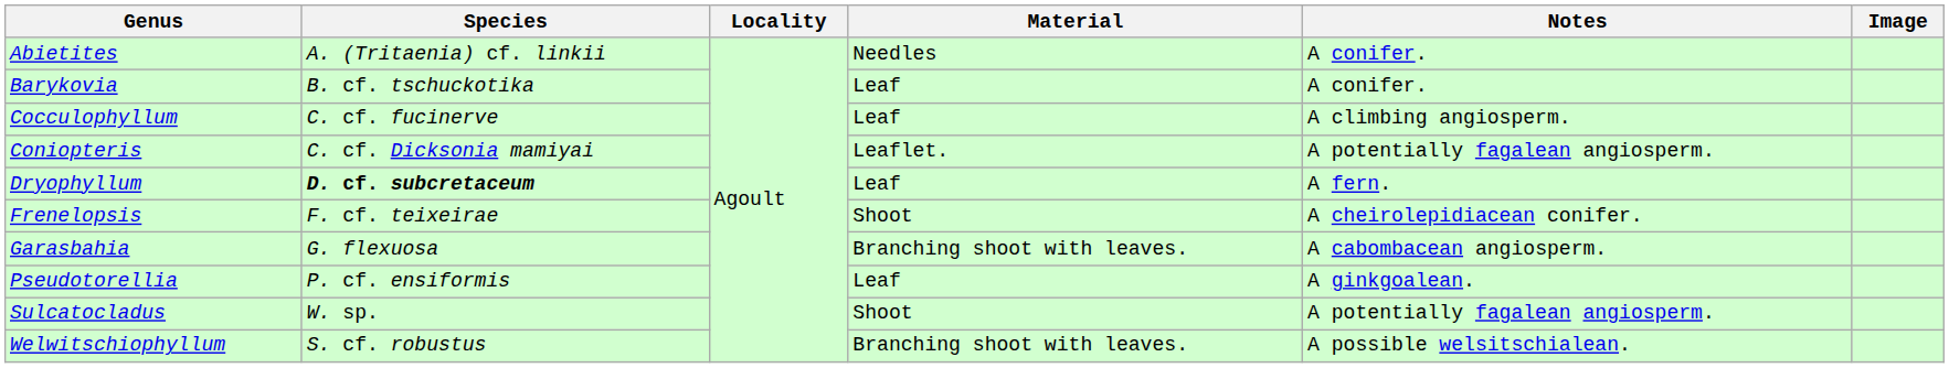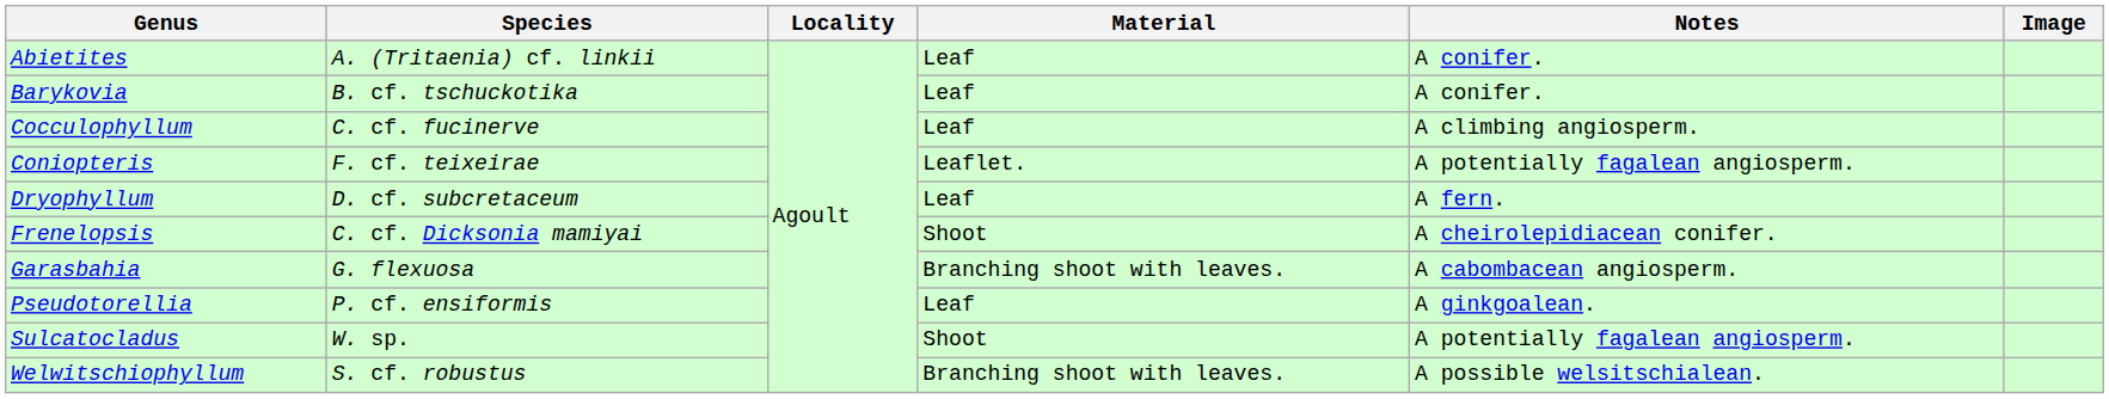Abietites | Material: Needles -> Leaf
Coniopteris | Species: C. cf. Dicksonia mamiyai -> F. cf. teixeirae
Dryophyllum | Species: bold -> normal
Frenelopsis | Species: F. cf. teixeirae -> C. cf. Dicksonia mamiyai
